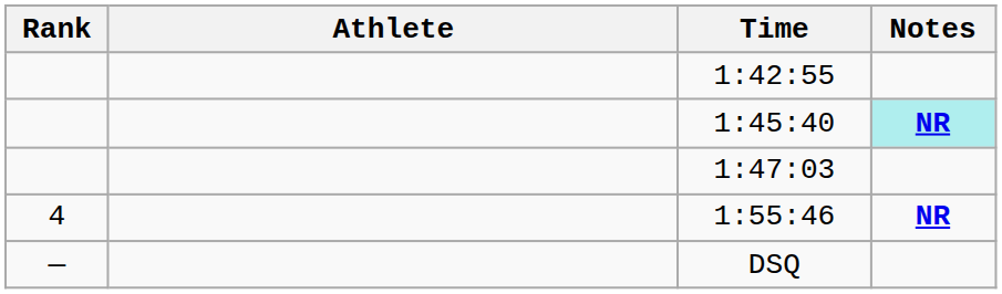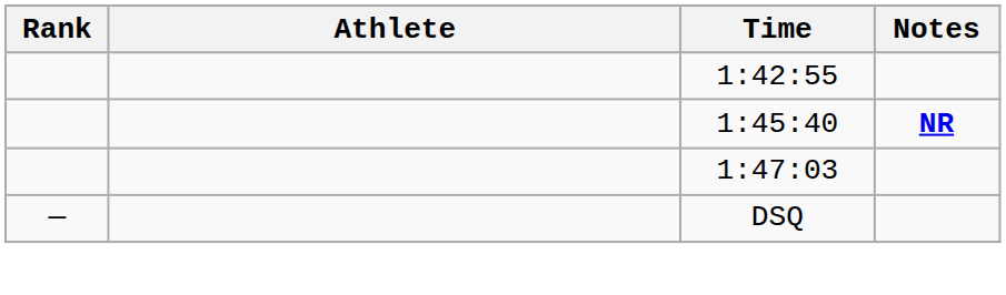1:45:40 | Notes: paleturquoise background -> no background
- row: 4 | 1:55:46 | NR
